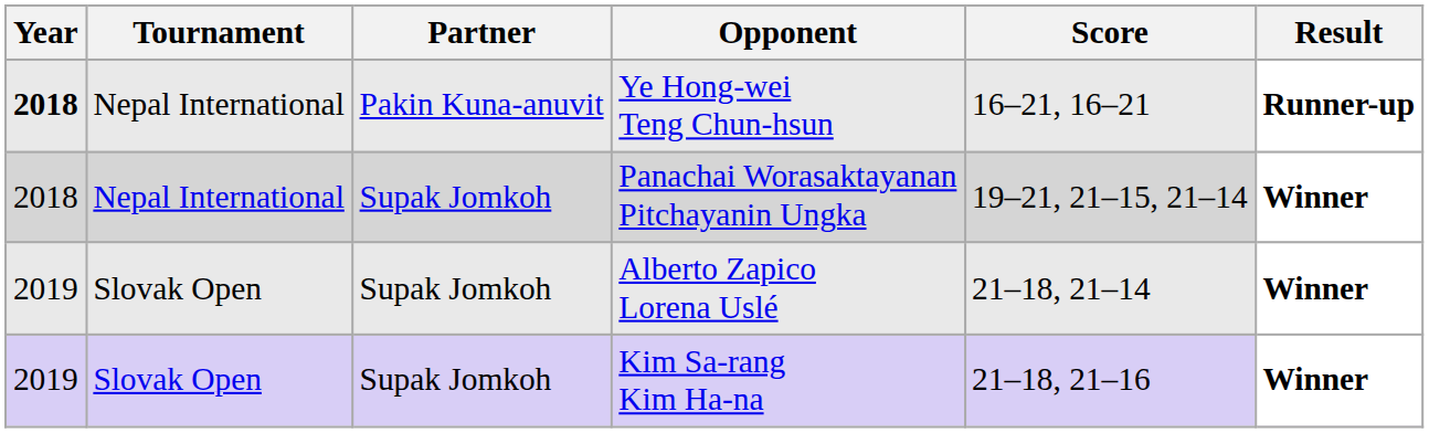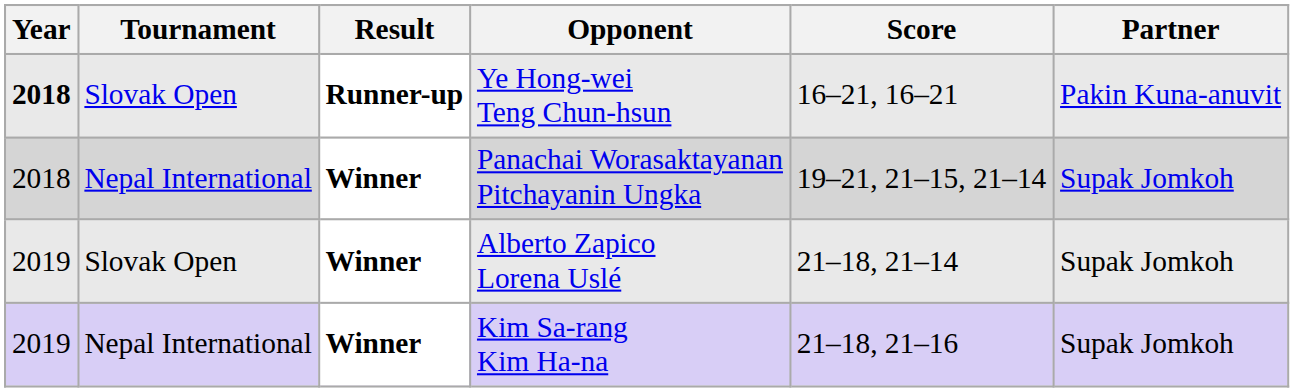columns swapped: Partner <-> Result
Ye Hong-wei Teng Chun-hsun | Tournament: Nepal International -> Slovak Open
Kim Sa-rang Kim Ha-na | Tournament: Slovak Open -> Nepal International
